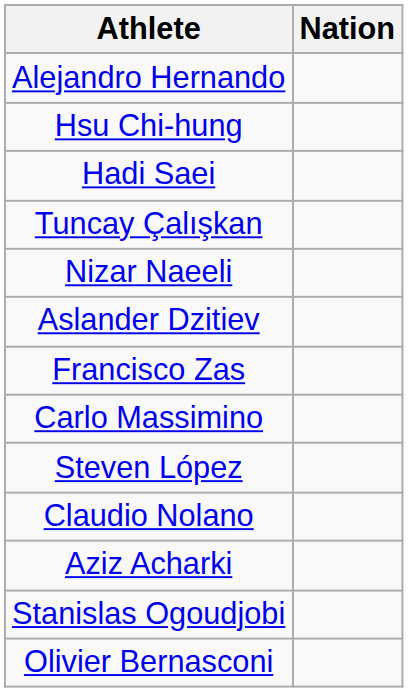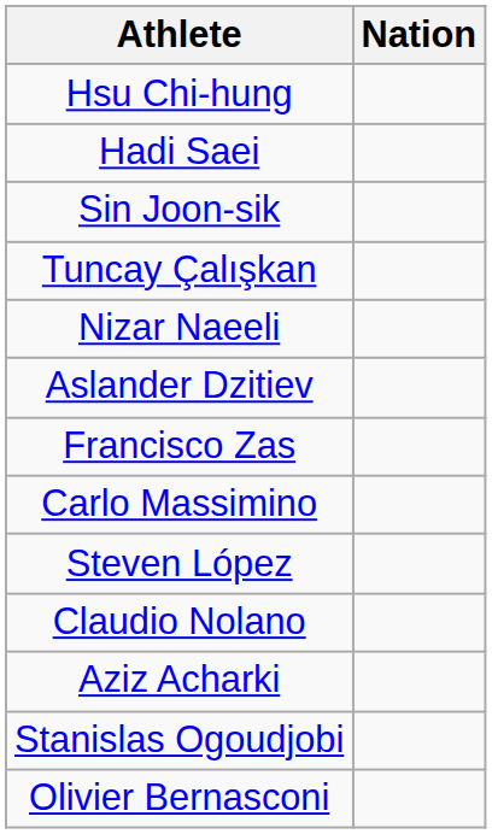- row: Alejandro Hernando
+ row: Sin Joon-sik
